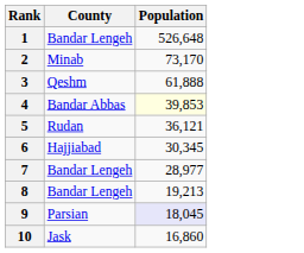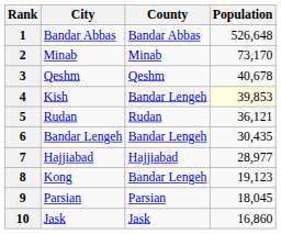+ column: City | Bandar Abbas | Minab | Qeshm | Kish | Rudan | Bandar Lengeh | Hajjiabad | Kong | Parsian | Jask
1 | County: Bandar Lengeh -> Bandar Abbas
3 | Population: 61,888 -> 40,678
4 | County: Bandar Abbas -> Bandar Lengeh
6 | County: Hajjiabad -> Bandar Lengeh
6 | Population: 30,345 -> 30,435
7 | County: Bandar Lengeh -> Hajjiabad
8 | Population: 19,213 -> 19,123
9 | Population: lavender background -> no background
